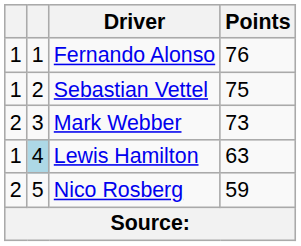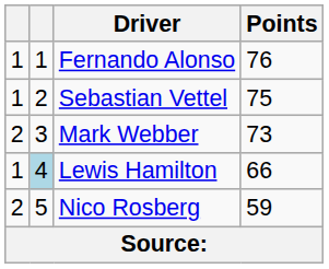Lewis Hamilton | Points: 63 -> 66
